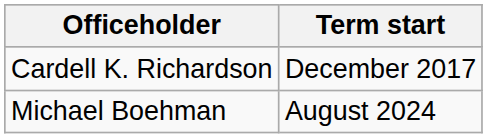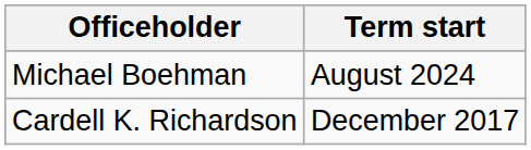rows swapped: Cardell K. Richardson <-> Michael Boehman
